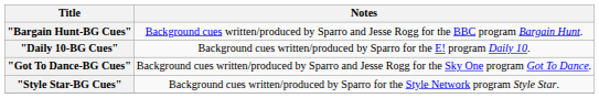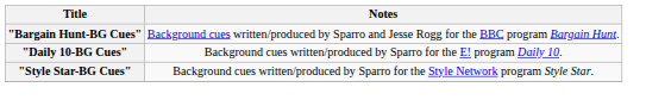- row: "Got To Dance-BG Cues" | Background cues written/produced by Sparro and Jesse Rogg for the Sky One program Got To Dance.
